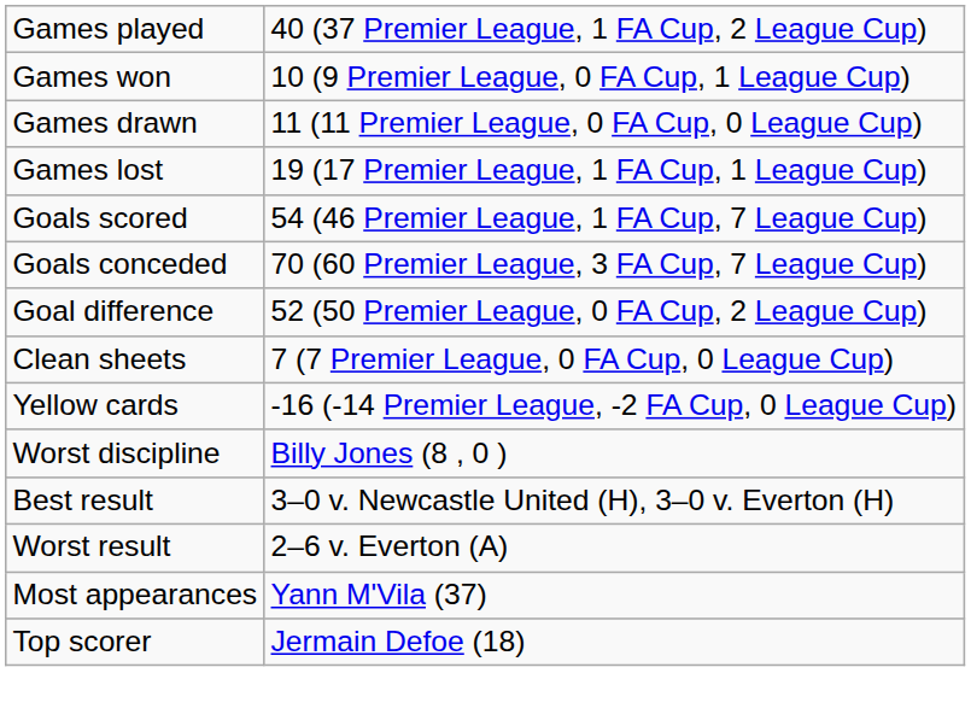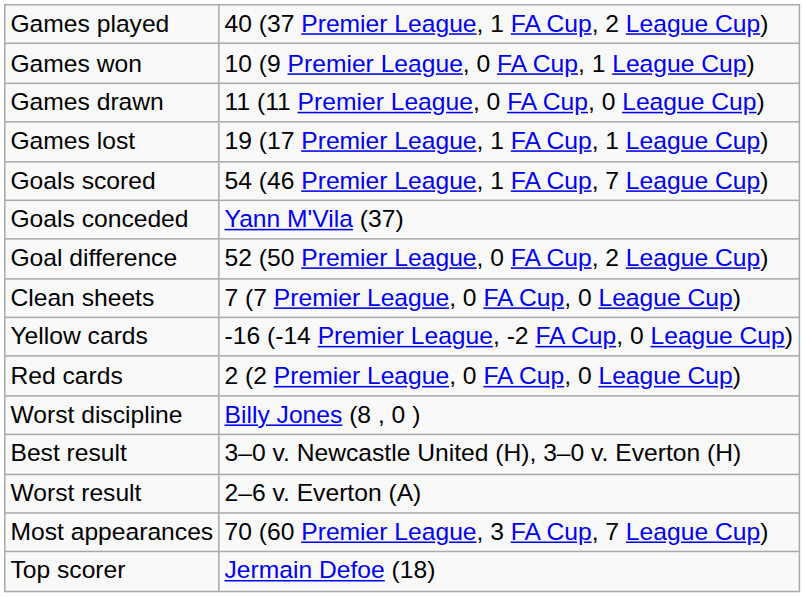Goals conceded | column 2: 70 (60 Premier League, 3 FA Cup, 7 League Cup) -> Yann M'Vila (37)
+ row: Red cards | 2 (2 Premier League, 0 FA Cup, 0 League Cup)
Most appearances | column 2: Yann M'Vila (37) -> 70 (60 Premier League, 3 FA Cup, 7 League Cup)
